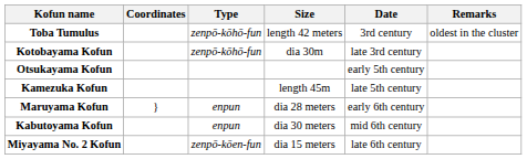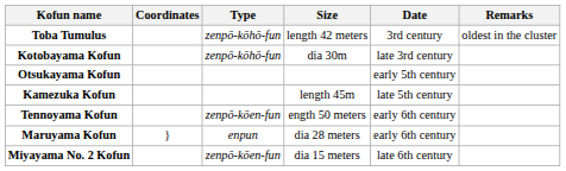+ row: Tennoyama Kofun | zenpō-kōen-fun | ength 50 meters | early 6th century
- row: Kabutoyama Kofun | enpun | dia 30 meters | mid 6th century
